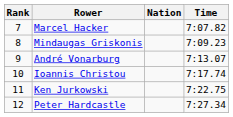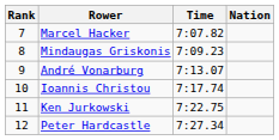columns swapped: Nation <-> Time
